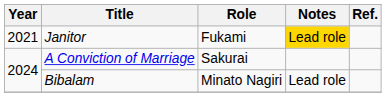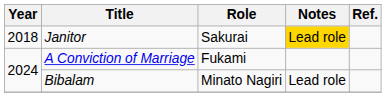Janitor | Year: 2021 -> 2018
Janitor | Role: Fukami -> Sakurai
A Conviction of Marriage | Role: Sakurai -> Fukami
